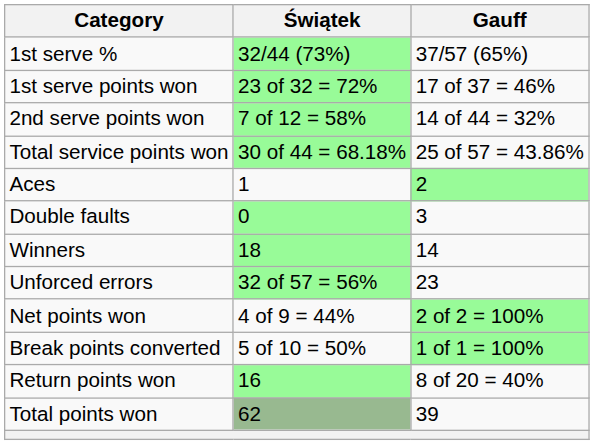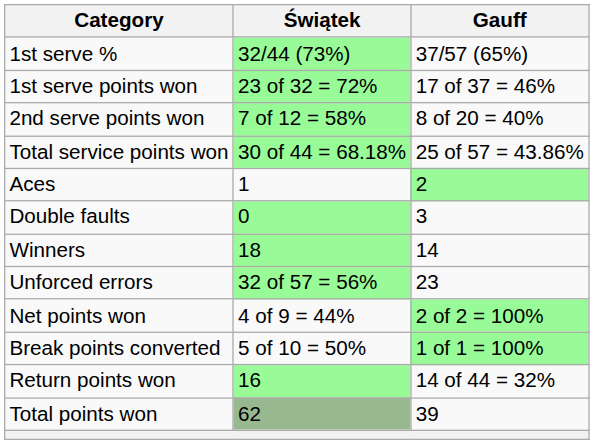2nd serve points won | Gauff: 14 of 44 = 32% -> 8 of 20 = 40%
Return points won | Gauff: 8 of 20 = 40% -> 14 of 44 = 32%
